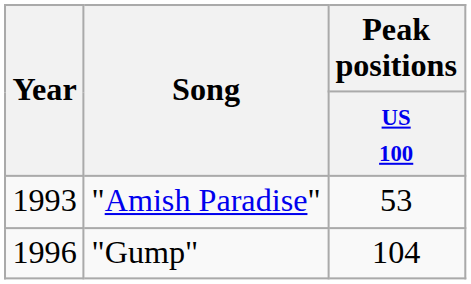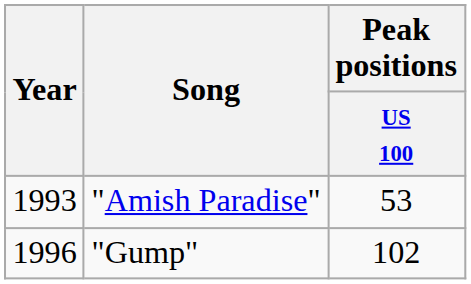"Gump" | Peak positions / US 100: 104 -> 102
